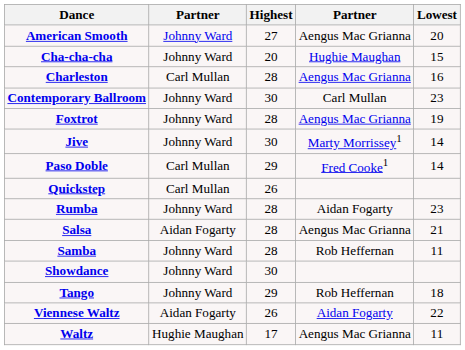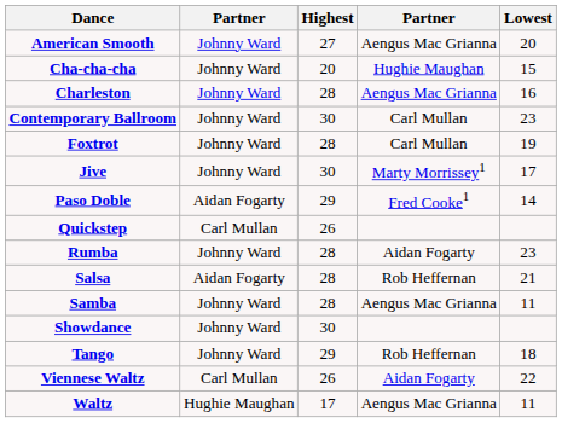Charleston | column 2: Carl Mullan -> Johnny Ward
Foxtrot | column 4: Aengus Mac Grianna -> Carl Mullan
Jive | Lowest: 14 -> 17
Paso Doble | column 2: Carl Mullan -> Aidan Fogarty
Salsa | column 4: Aengus Mac Grianna -> Rob Heffernan
Samba | column 4: Rob Heffernan -> Aengus Mac Grianna
Viennese Waltz | column 2: Aidan Fogarty -> Carl Mullan
